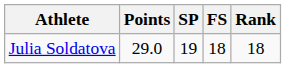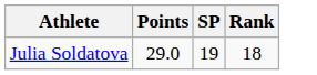- column: FS | 18
